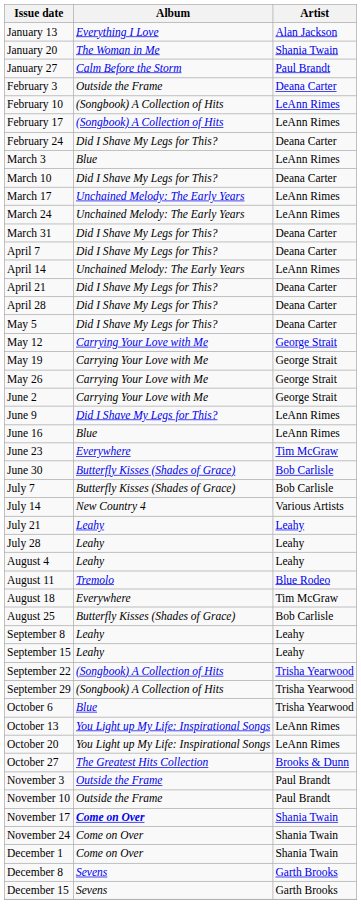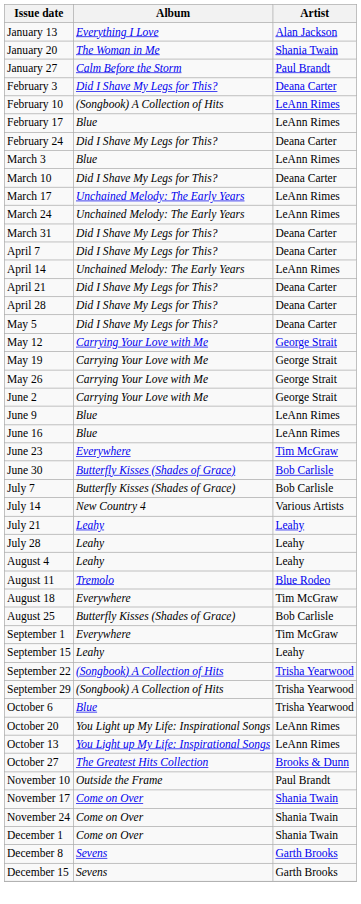February 3 | Album: Outside the Frame -> Did I Shave My Legs for This?
February 17 | Album: (Songbook) A Collection of Hits -> Blue
June 9 | Album: Did I Shave My Legs for This? -> Blue
+ row: September 1 | Everywhere | Tim McGraw
- row: September 8 | Leahy | Leahy
rows swapped: October 13 <-> October 20
- row: November 3 | Outside the Frame | Paul Brandt
November 17 | Album: bold -> normal
